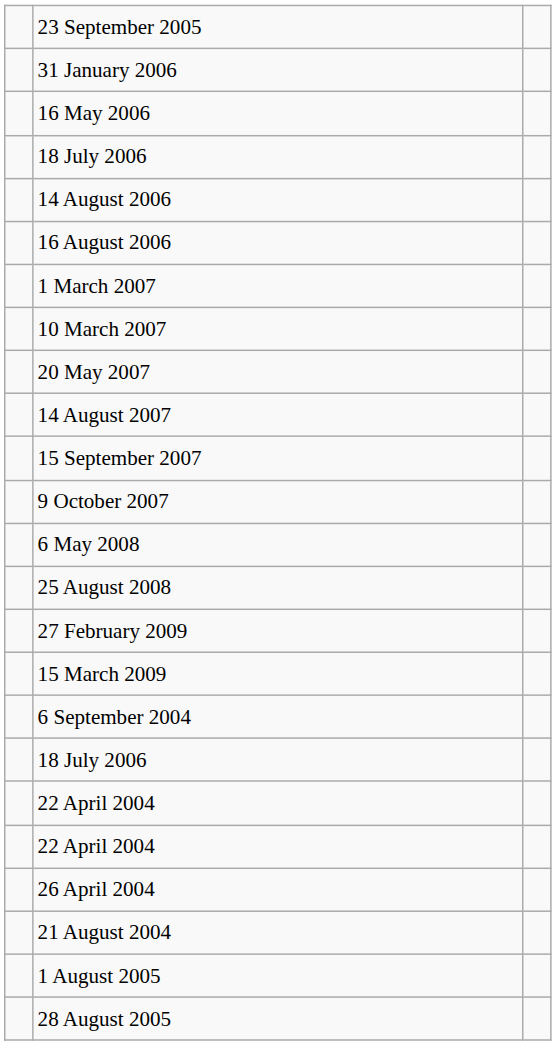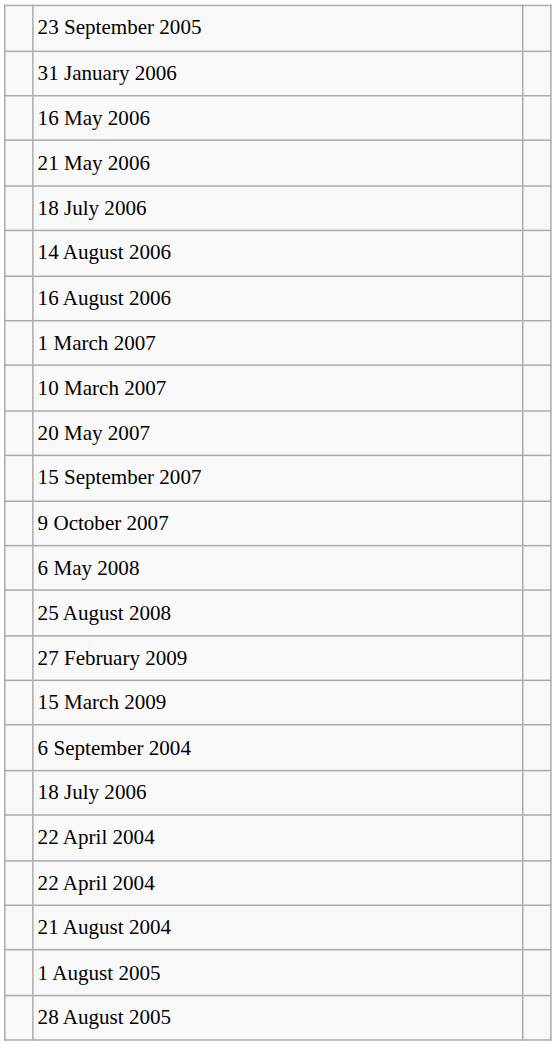+ row: 21 May 2006
- row: 14 August 2007
- row: 26 April 2004
